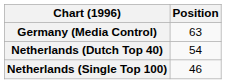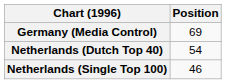Germany (Media Control) | Position: 63 -> 69
